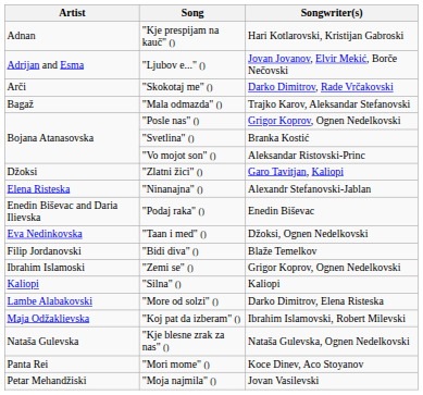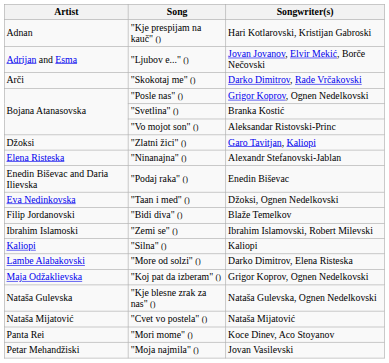- row: Bagaž | "Mala odmazda" () | Trajko Karov, Aleksandar Stefanovski
"Zemi se" () | Songwriter(s): Grigor Koprov, Ognen Nedelkovski -> Ibrahim Islamovski, Robert Milevski
"Koj pat da izberam" () | Songwriter(s): Ibrahim Islamovski, Robert Milevski -> Grigor Koprov, Ognen Nedelkovski
+ row: Nataša Mijatović | "Cvet vo postela" () | Nataša Mijatović
